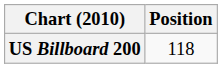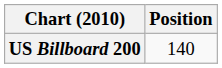US Billboard 200 | Position: 118 -> 140
